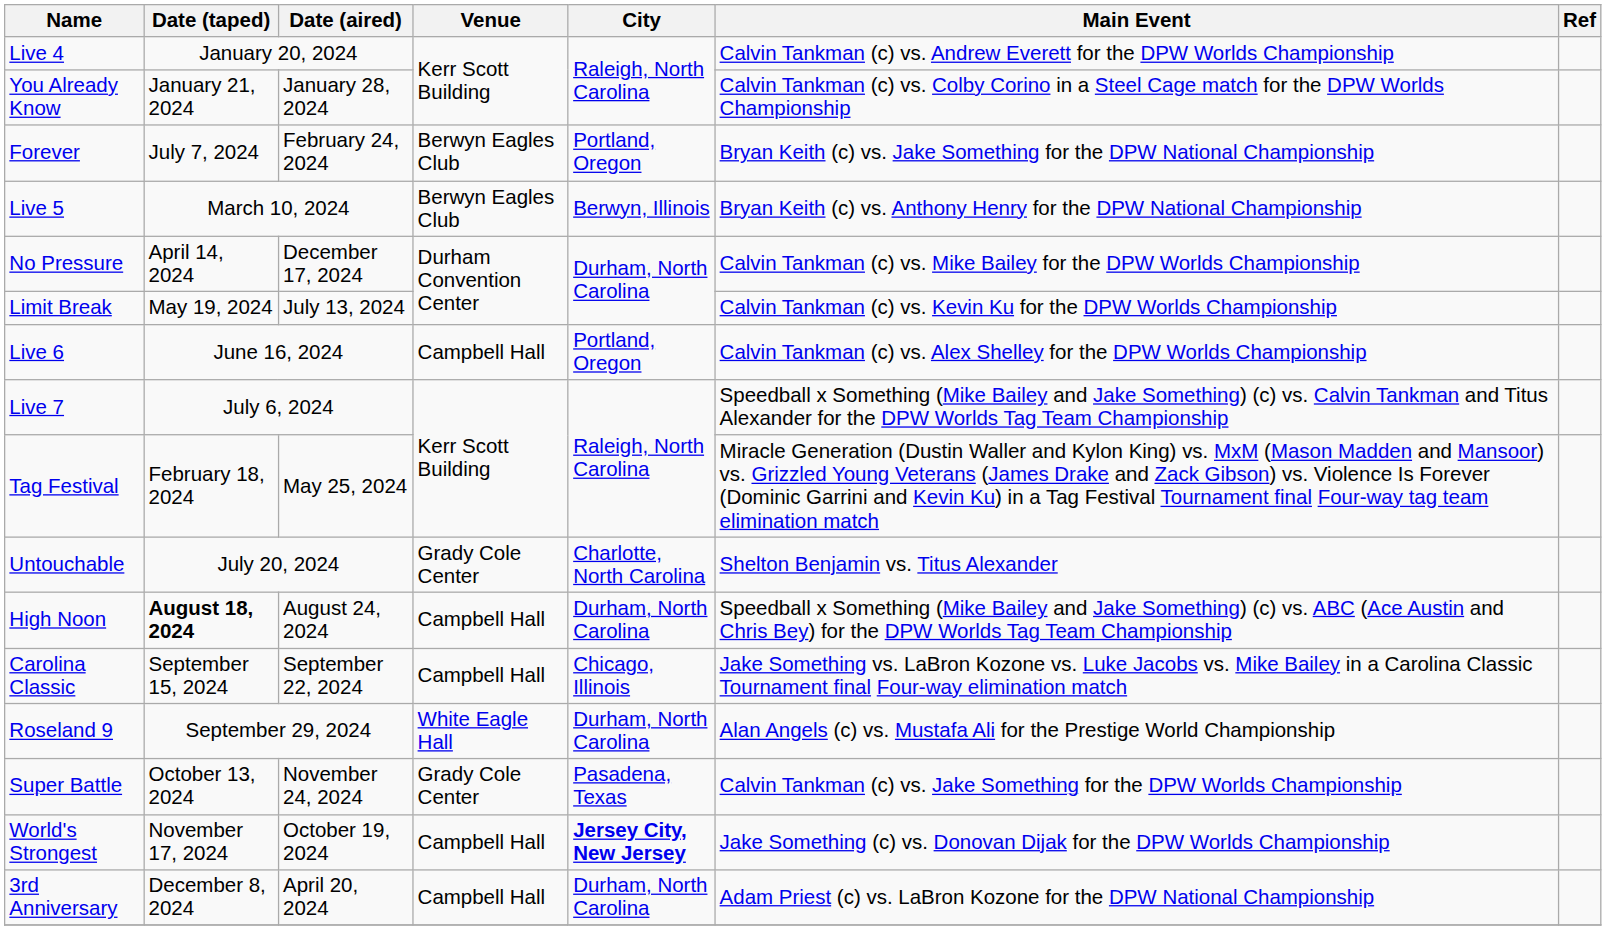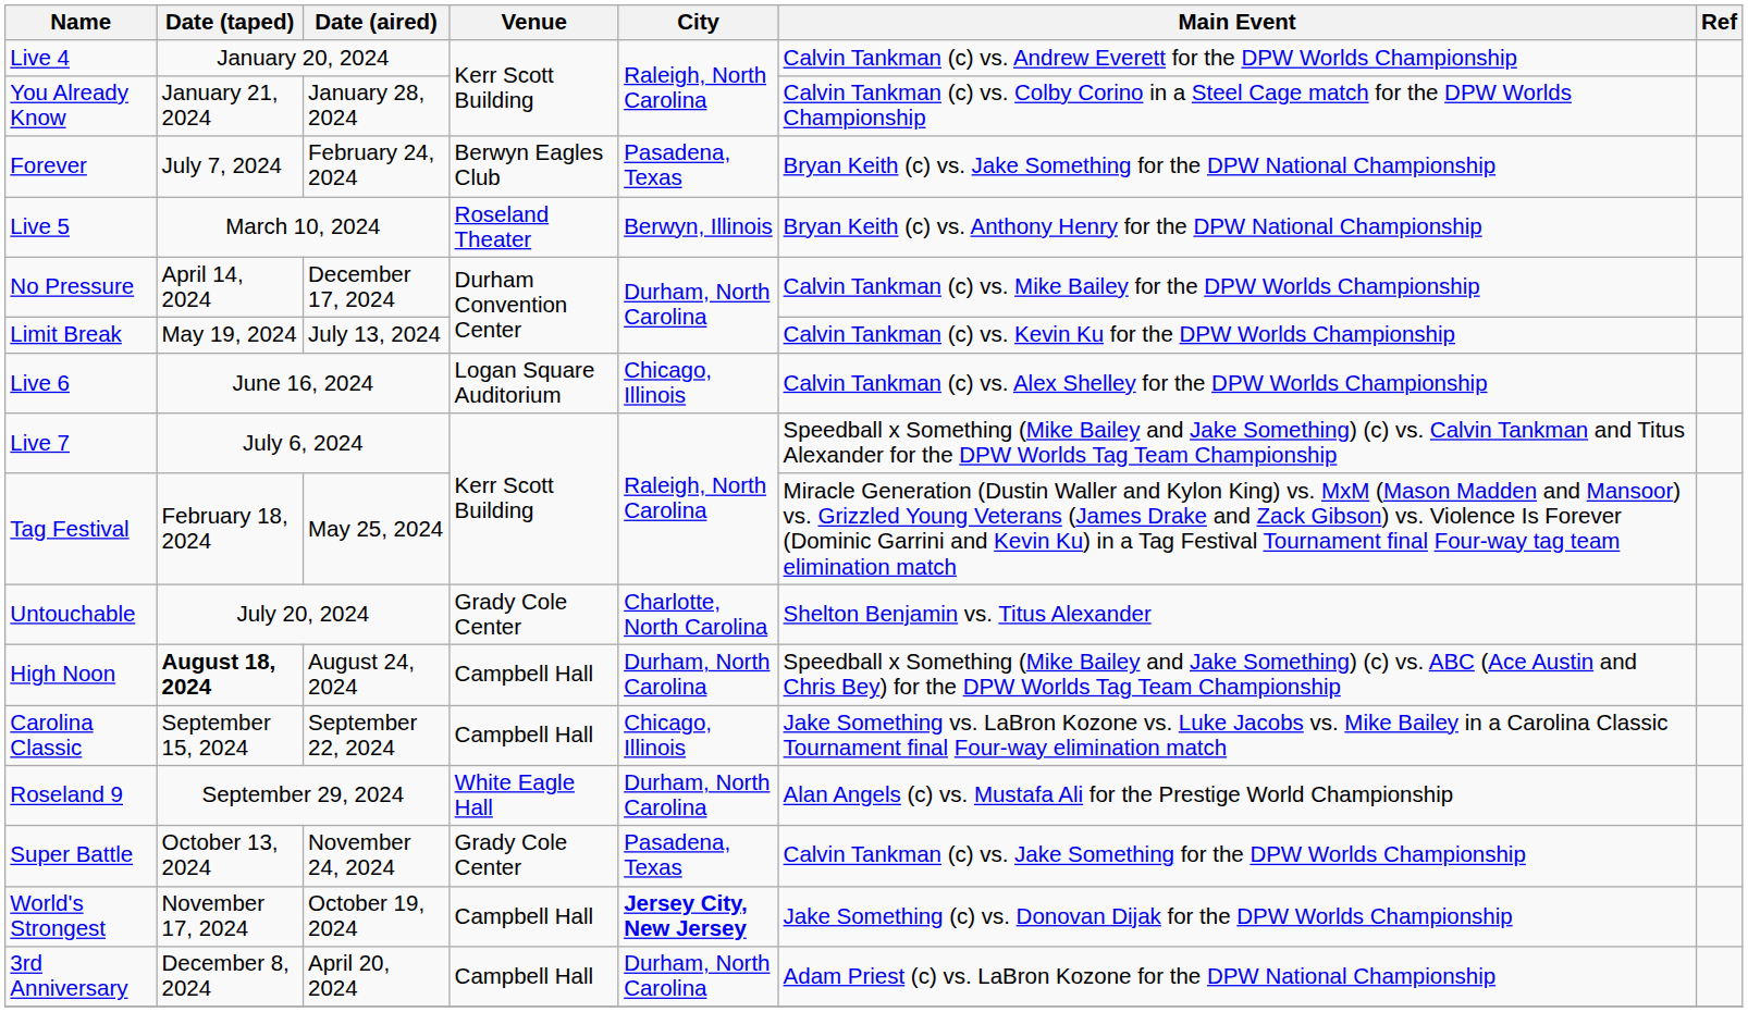Forever | City: Portland, Oregon -> Pasadena, Texas
Live 5 | Venue: Berwyn Eagles Club -> Roseland Theater
Live 6 | Venue: Campbell Hall -> Logan Square Auditorium
Live 6 | City: Portland, Oregon -> Chicago, Illinois
